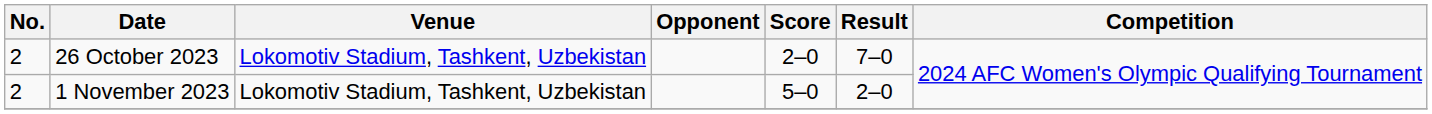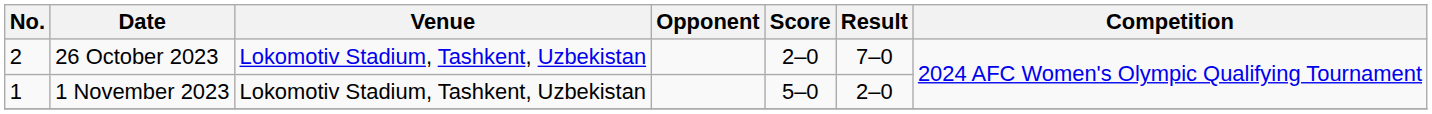1 November 2023 | No.: 2 -> 1
